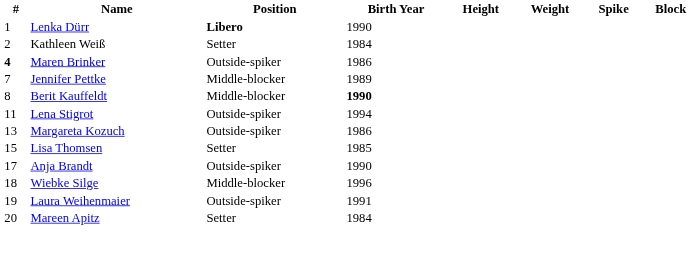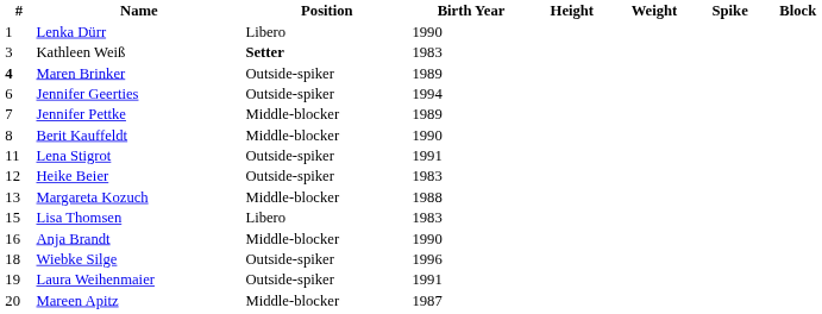Lenka Dürr | Position: bold -> normal
Kathleen Weiß | #: 2 -> 3
Kathleen Weiß | Position: normal -> bold
Kathleen Weiß | Birth Year: 1984 -> 1983
Maren Brinker | Birth Year: 1986 -> 1989
+ row: 6 | Jennifer Geerties | Outside-spiker | 1994
Berit Kauffeldt | Birth Year: bold -> normal
Lena Stigrot | Birth Year: 1994 -> 1991
+ row: 12 | Heike Beier | Outside-spiker | 1983
Margareta Kozuch | Position: Outside-spiker -> Middle-blocker
Margareta Kozuch | Birth Year: 1986 -> 1988
Lisa Thomsen | Position: Setter -> Libero
Lisa Thomsen | Birth Year: 1985 -> 1983
Anja Brandt | #: 17 -> 16
Anja Brandt | Position: Outside-spiker -> Middle-blocker
Wiebke Silge | Position: Middle-blocker -> Outside-spiker
Mareen Apitz | Position: Setter -> Middle-blocker
Mareen Apitz | Birth Year: 1984 -> 1987
